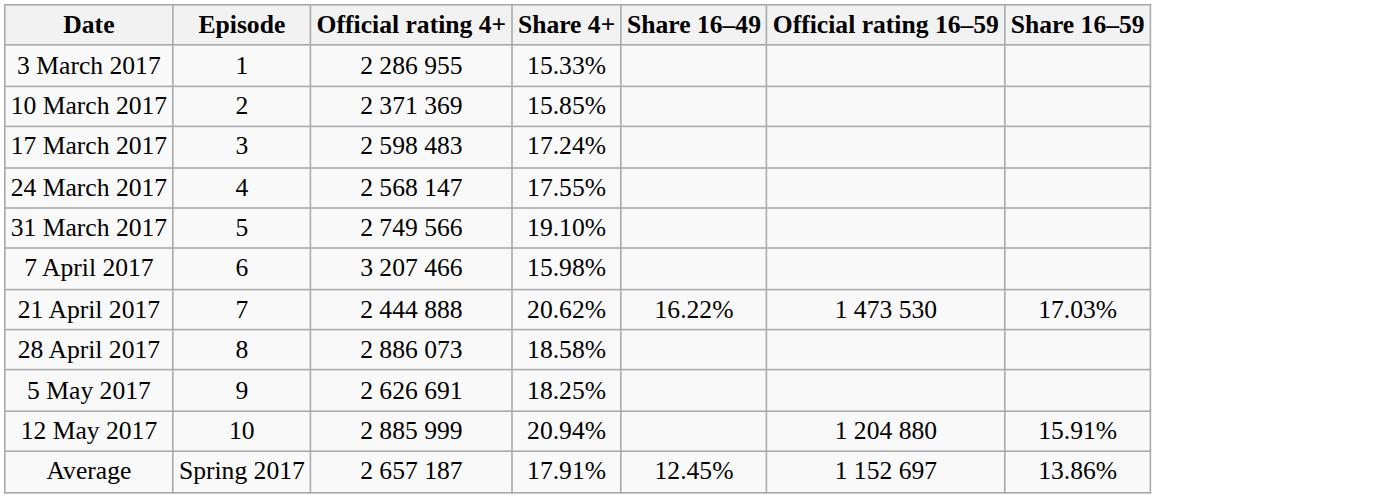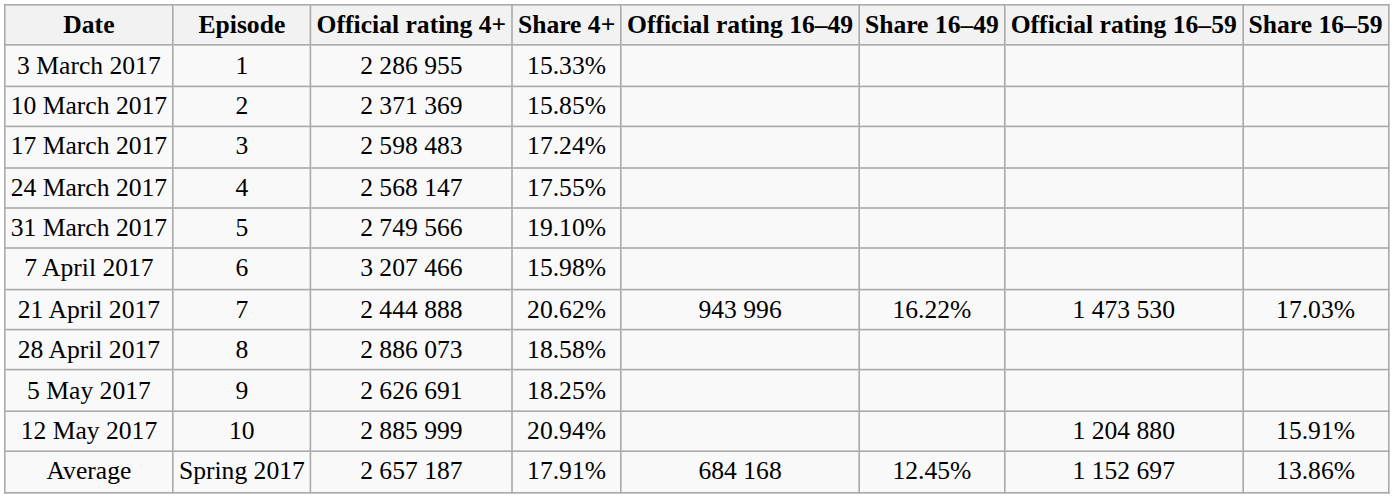+ column: Official rating 16–49 | 943 996 | 684 168
